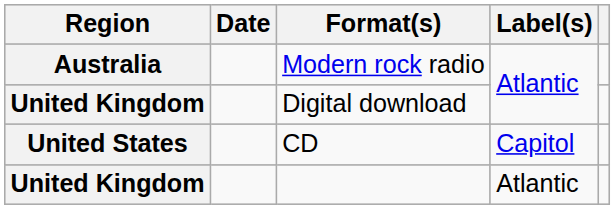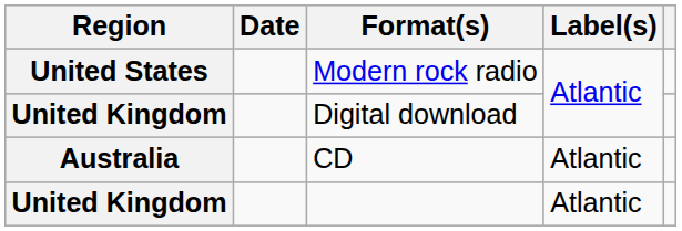Modern rock radio | Region: Australia -> United States
CD | Region: United States -> Australia
CD | Label(s): Capitol -> Atlantic
